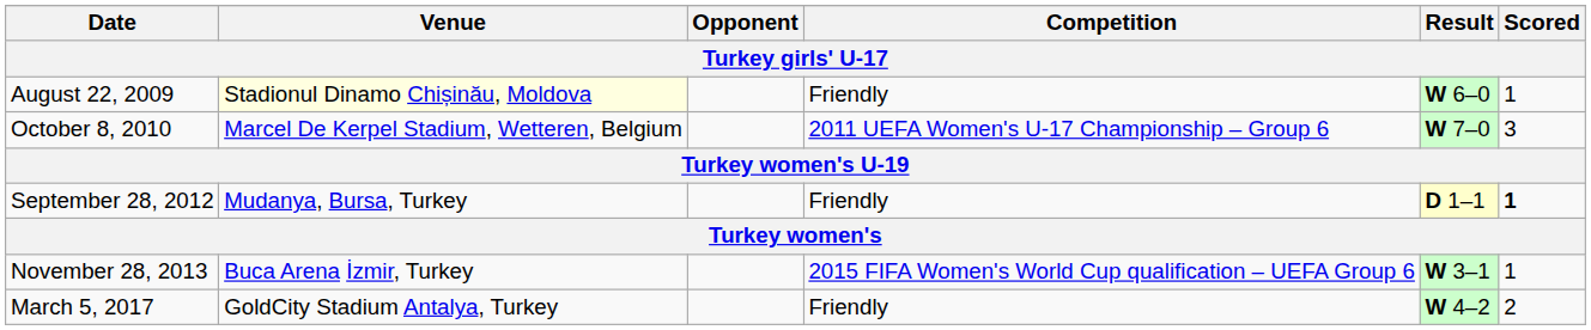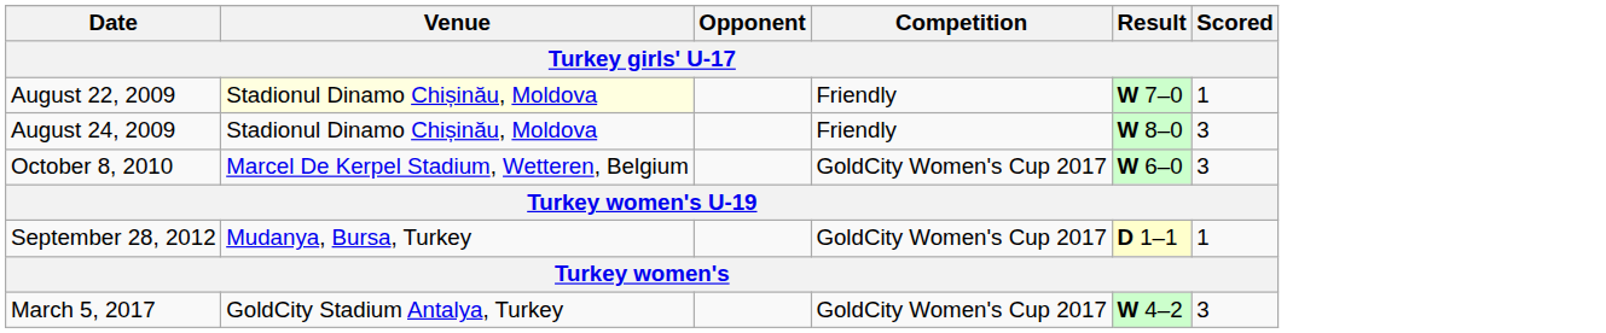August 22, 2009 | Result: W 6–0 -> W 7–0
+ row: August 24, 2009 | Stadionul Dinamo Chișinău, Moldova | Friendly | W 8–0 | 3
October 8, 2010 | Competition: 2011 UEFA Women's U-17 Championship – Group 6 -> GoldCity Women's Cup 2017
October 8, 2010 | Result: W 7–0 -> W 6–0
September 28, 2012 | Competition: Friendly -> GoldCity Women's Cup 2017
September 28, 2012 | Scored: bold -> normal
- row: November 28, 2013 | Buca Arena İzmir, Turkey | 2015 FIFA Women's World Cup qualification – UEFA Group 6 | W 3–1 | 1
March 5, 2017 | Competition: Friendly -> GoldCity Women's Cup 2017
March 5, 2017 | Scored: 2 -> 3
